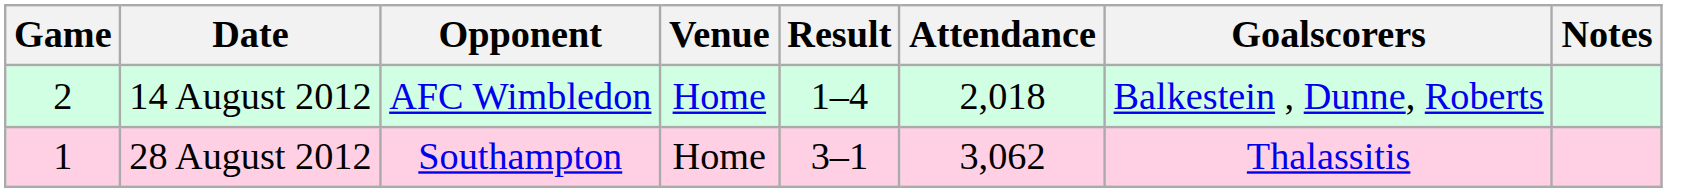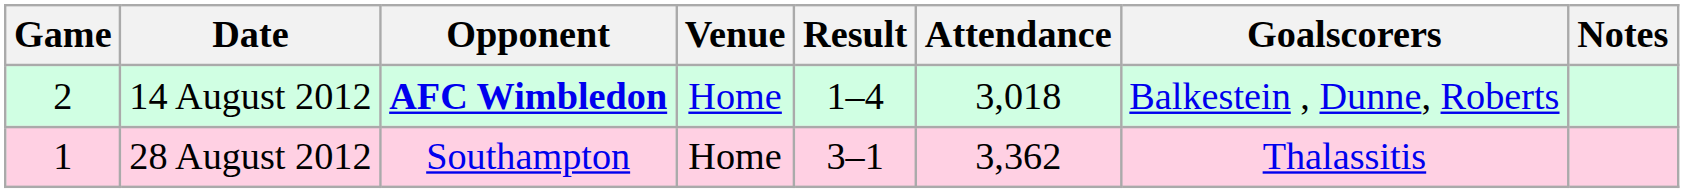14 August 2012 | Opponent: normal -> bold
14 August 2012 | Attendance: 2,018 -> 3,018
28 August 2012 | Attendance: 3,062 -> 3,362
